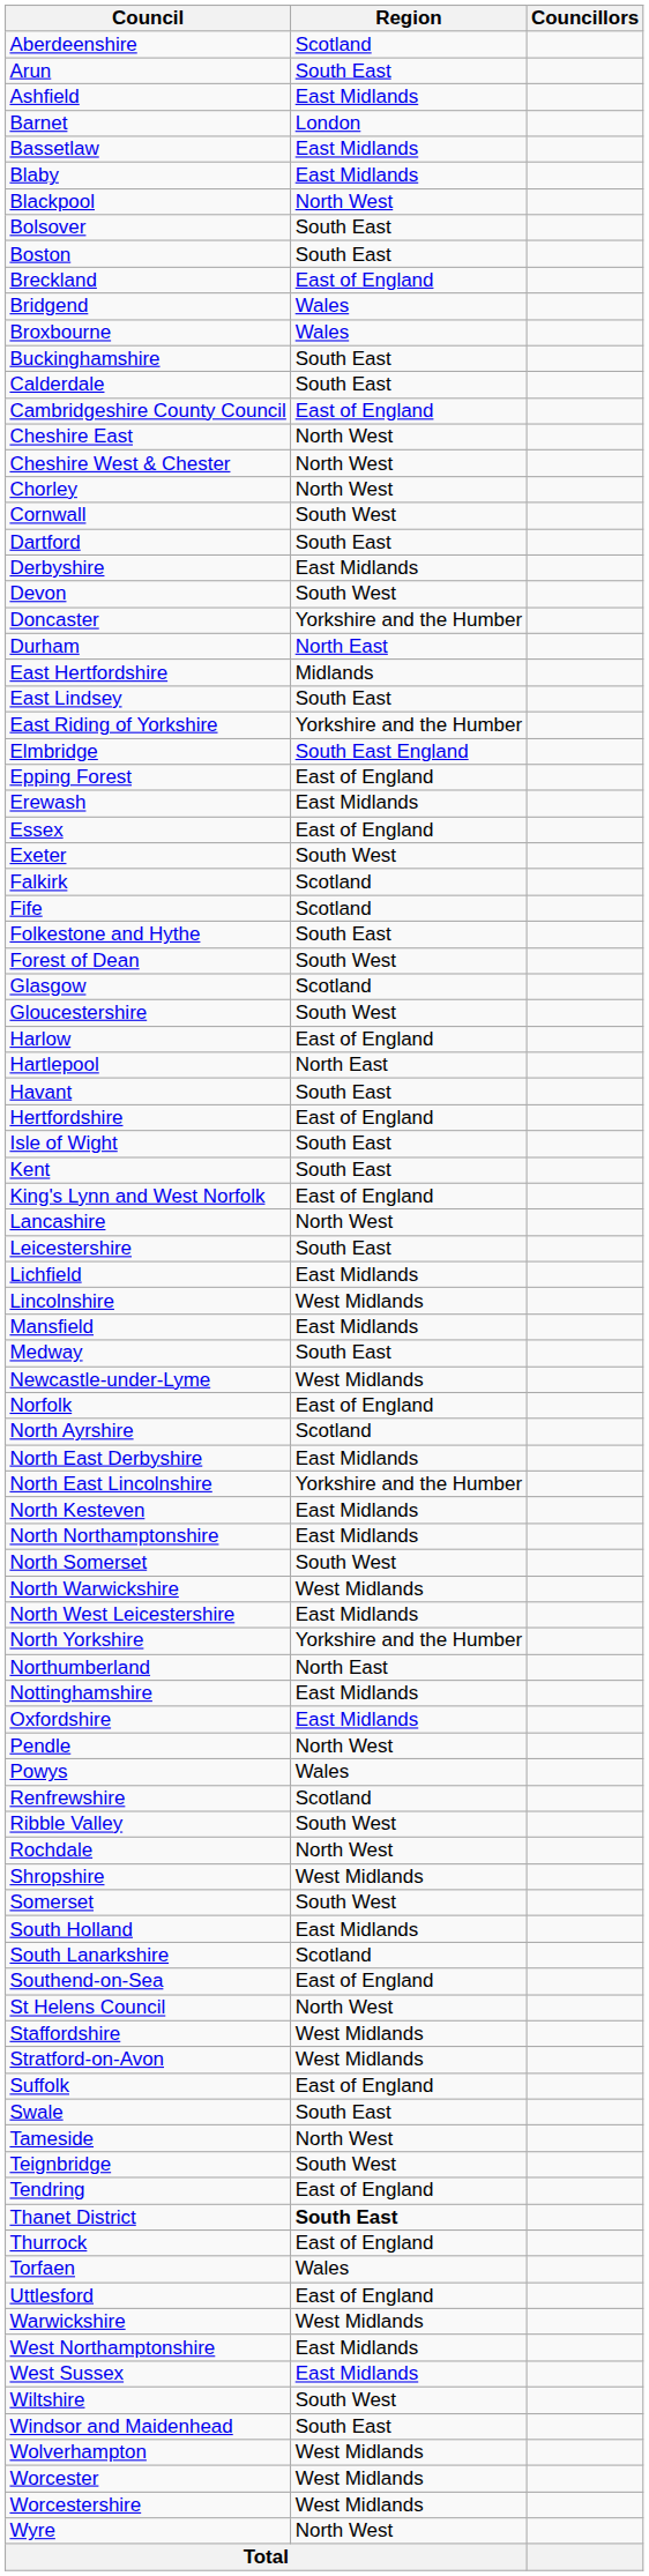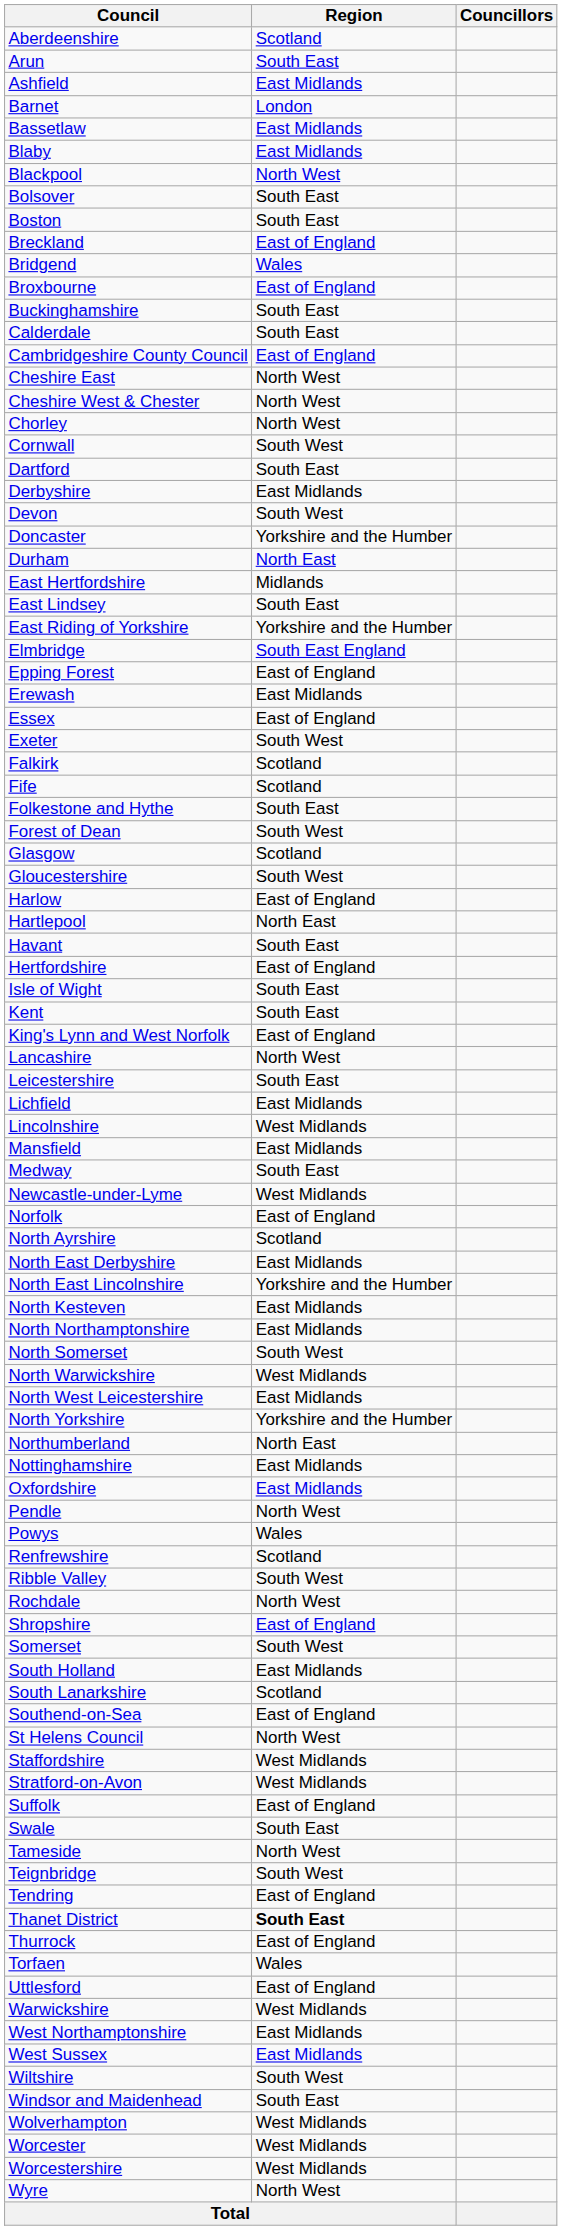Broxbourne | Region: Wales -> East of England
Shropshire | Region: West Midlands -> East of England
